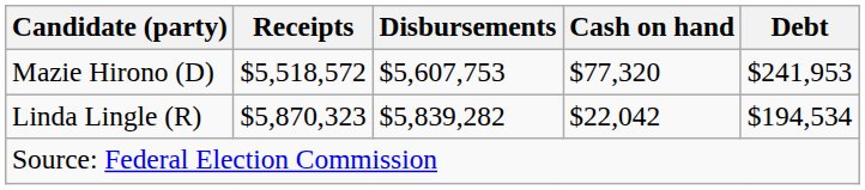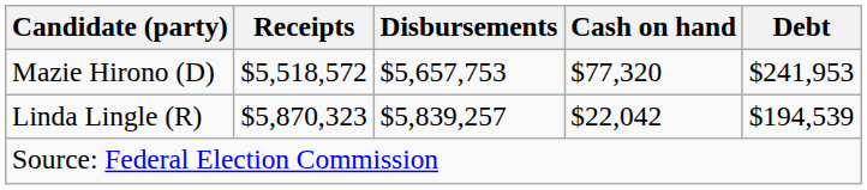Mazie Hirono (D) | Disbursements: $5,607,753 -> $5,657,753
Linda Lingle (R) | Disbursements: $5,839,282 -> $5,839,257
Linda Lingle (R) | Debt: $194,534 -> $194,539
